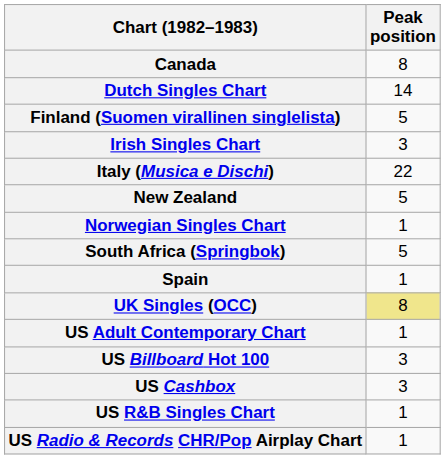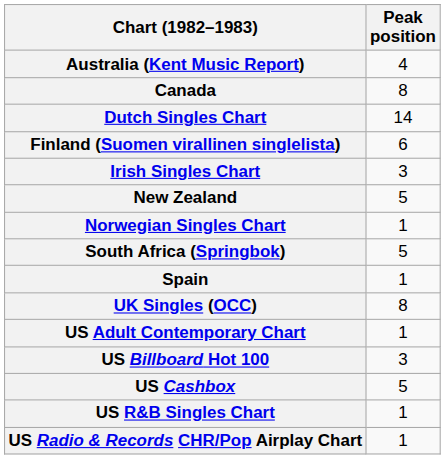+ row: Australia (Kent Music Report) | 4
Finland (Suomen virallinen singlelista) | Peak position: 5 -> 6
- row: Italy (Musica e Dischi) | 22
UK Singles (OCC) | Peak position: khaki background -> no background
US Cashbox | Peak position: 3 -> 5
